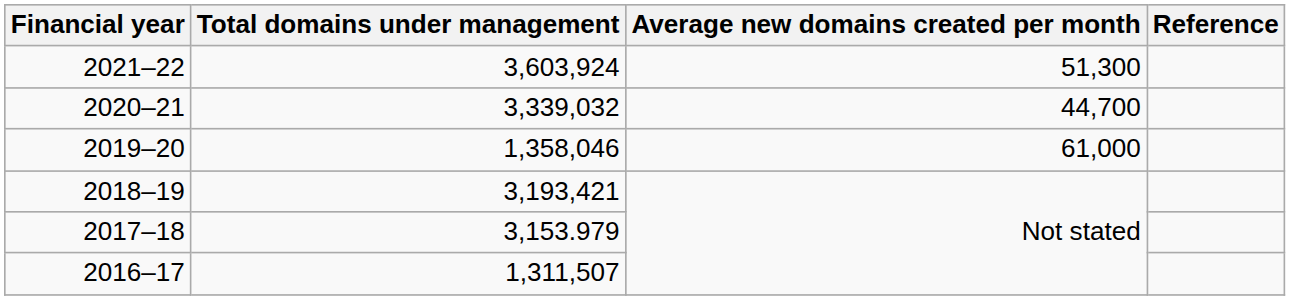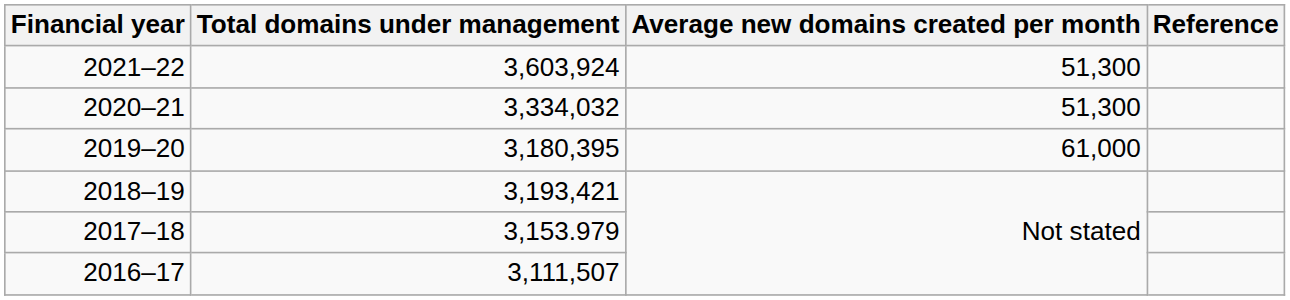2020–21 | Total domains under management: 3,339,032 -> 3,334,032
2020–21 | Average new domains created per month: 44,700 -> 51,300
2019–20 | Total domains under management: 1,358,046 -> 3,180,395
2016–17 | Total domains under management: 1,311,507 -> 3,111,507
